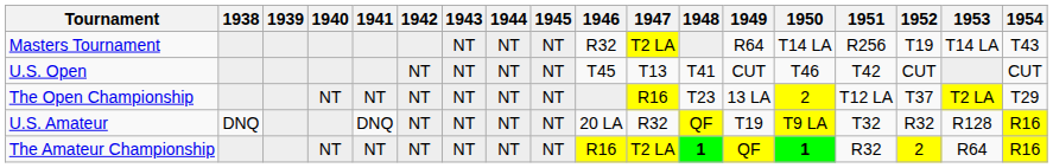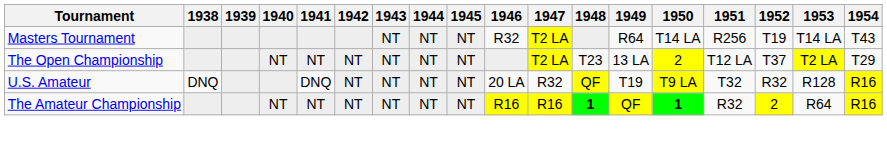- row: U.S. Open | NT | NT | NT | NT | T45 | T13 | T41 | CUT | T46 | T42 | CUT | CUT
The Open Championship | 1947: R16 -> T2 LA
The Amateur Championship | 1947: T2 LA -> R16
